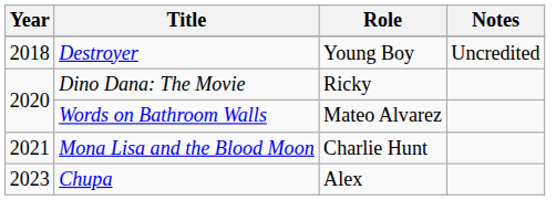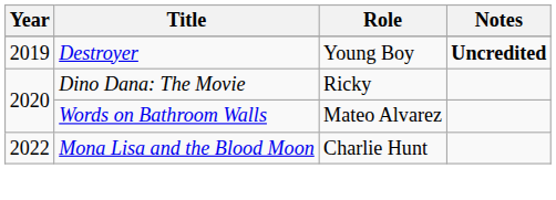Destroyer | Year: 2018 -> 2019
Destroyer | Notes: normal -> bold
Mona Lisa and the Blood Moon | Year: 2021 -> 2022
- row: 2023 | Chupa | Alex
